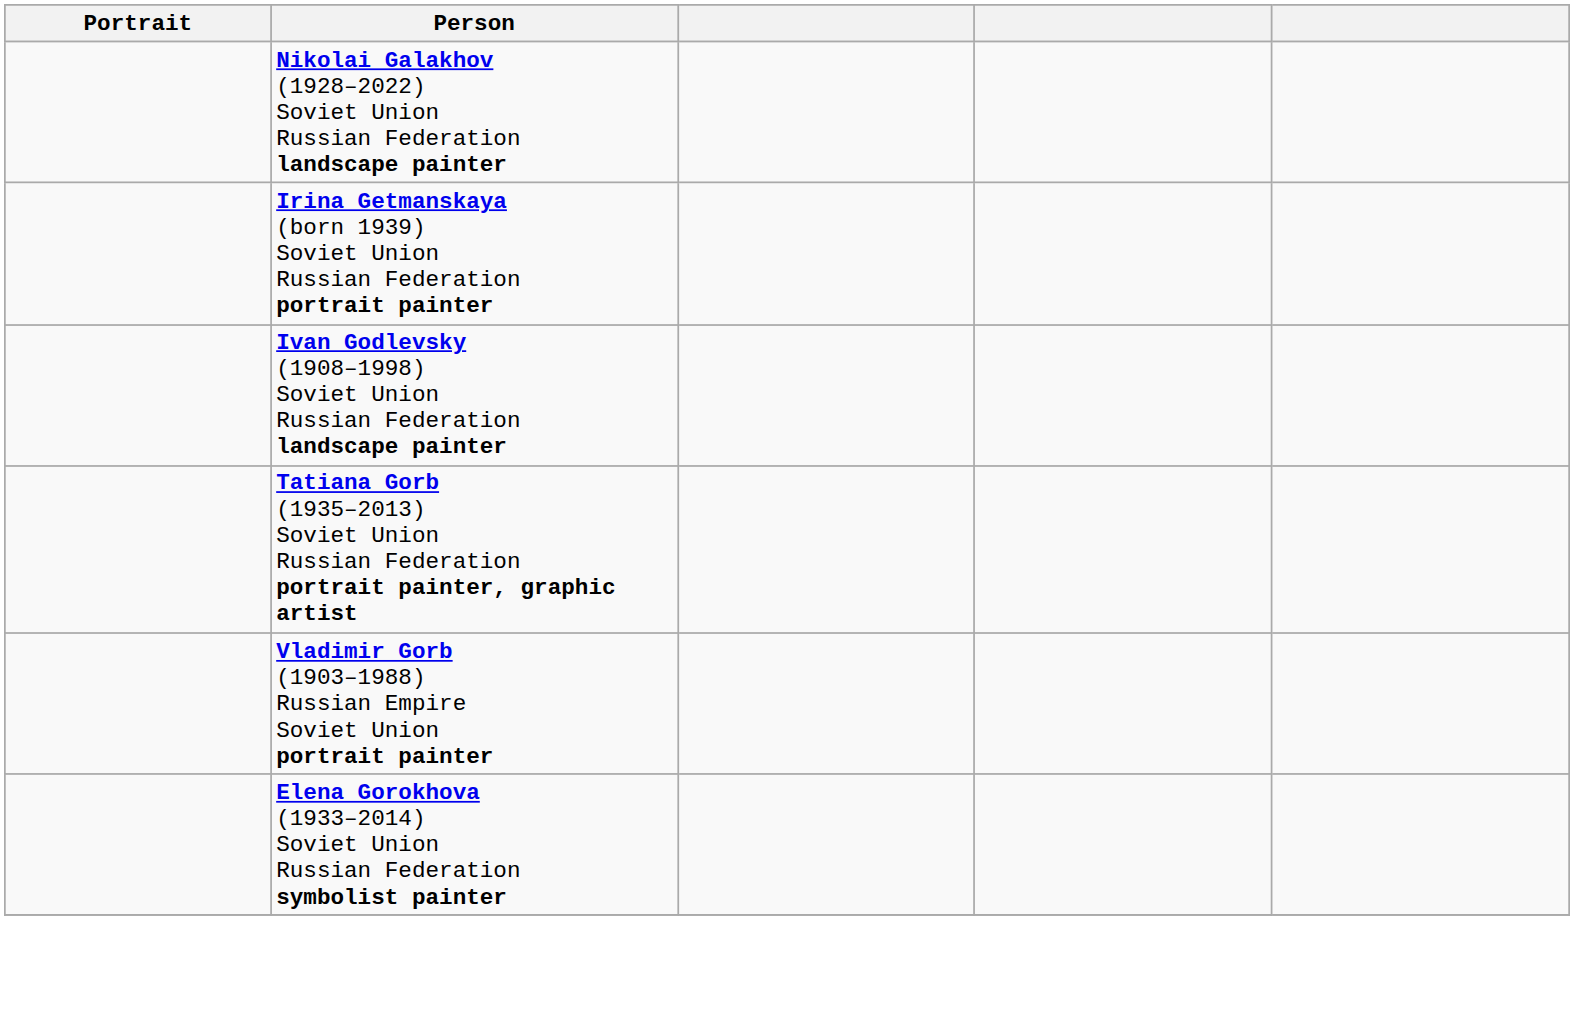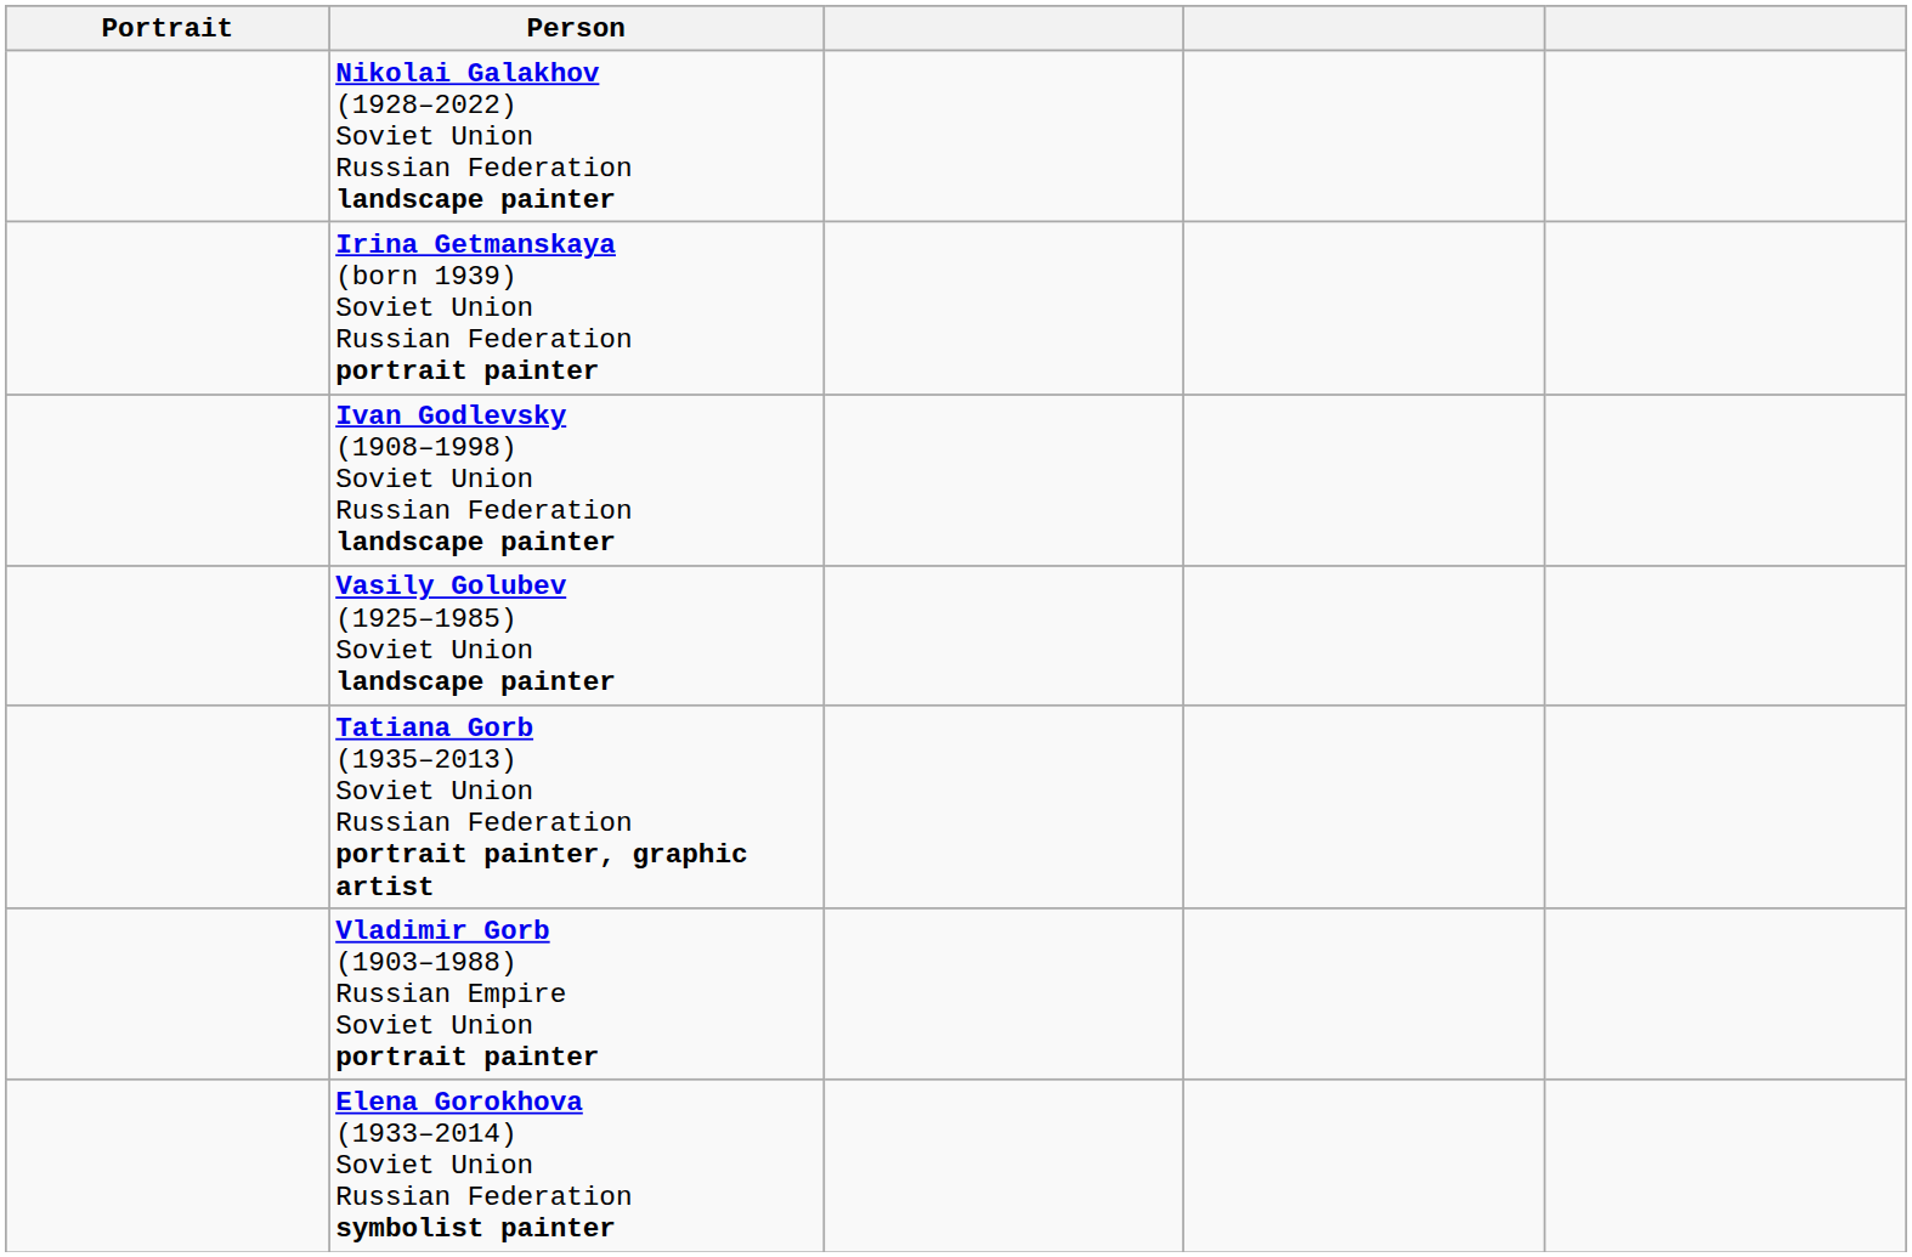+ row: Vasily Golubev (1925–1985) Soviet Union landscape painter
